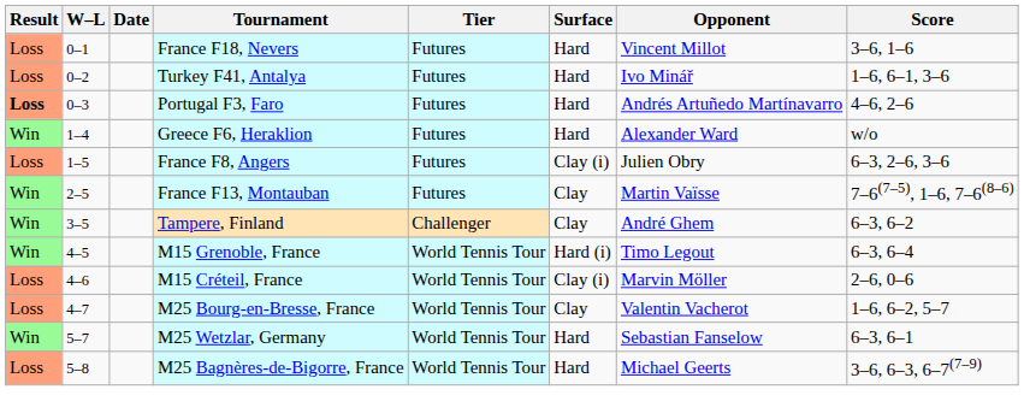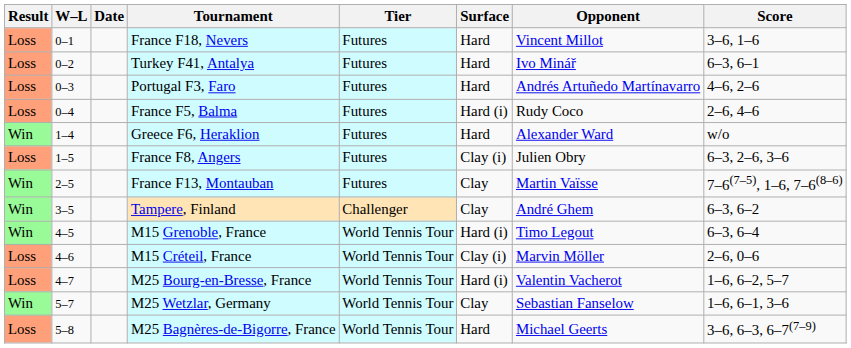Turkey F41, Antalya | Score: 1–6, 6–1, 3–6 -> 6–3, 6–1
Portugal F3, Faro | Result: bold -> normal
+ row: Loss | 0–4 | France F5, Balma | Futures | Hard (i) | Rudy Coco | 2–6, 4–6
M25 Bourg-en-Bresse, France | Surface: Clay -> Hard (i)
M25 Wetzlar, Germany | Surface: Hard -> Clay
M25 Wetzlar, Germany | Score: 6–3, 6–1 -> 1–6, 6–1, 3–6
